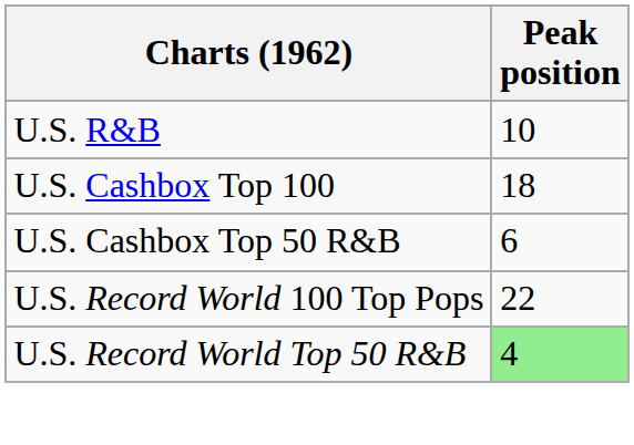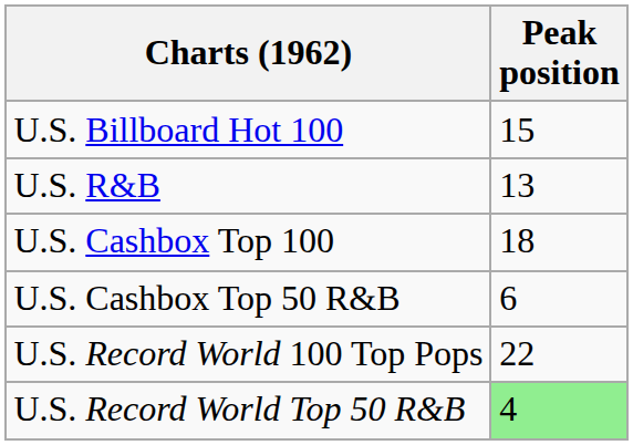+ row: U.S. Billboard Hot 100 | 15
U.S. R&B | Peak position: 10 -> 13
